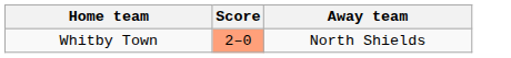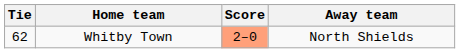+ column: Tie | 62
